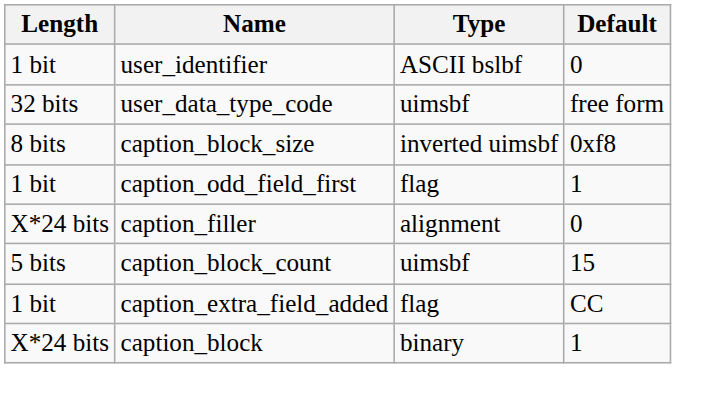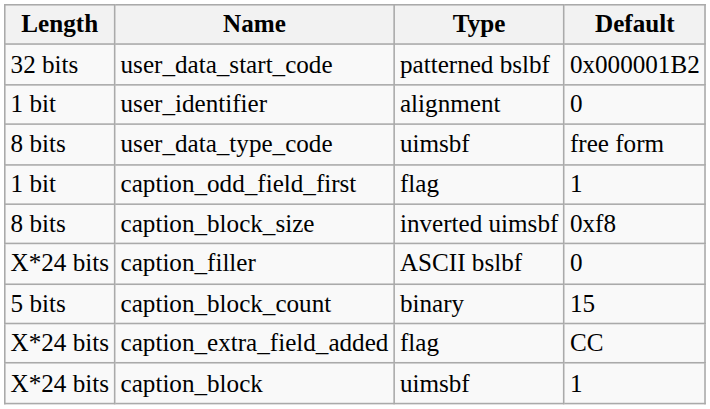+ row: 32 bits | user_data_start_code | patterned bslbf | 0x000001B2
user_identifier | Type: ASCII bslbf -> alignment
user_data_type_code | Length: 32 bits -> 8 bits
rows swapped: caption_block_size <-> caption_odd_field_first
caption_filler | Type: alignment -> ASCII bslbf
caption_block_count | Type: uimsbf -> binary
caption_extra_field_added | Length: 1 bit -> X*24 bits
caption_block | Type: binary -> uimsbf
